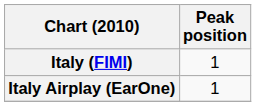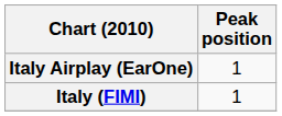rows swapped: Italy (FIMI) <-> Italy Airplay (EarOne)
